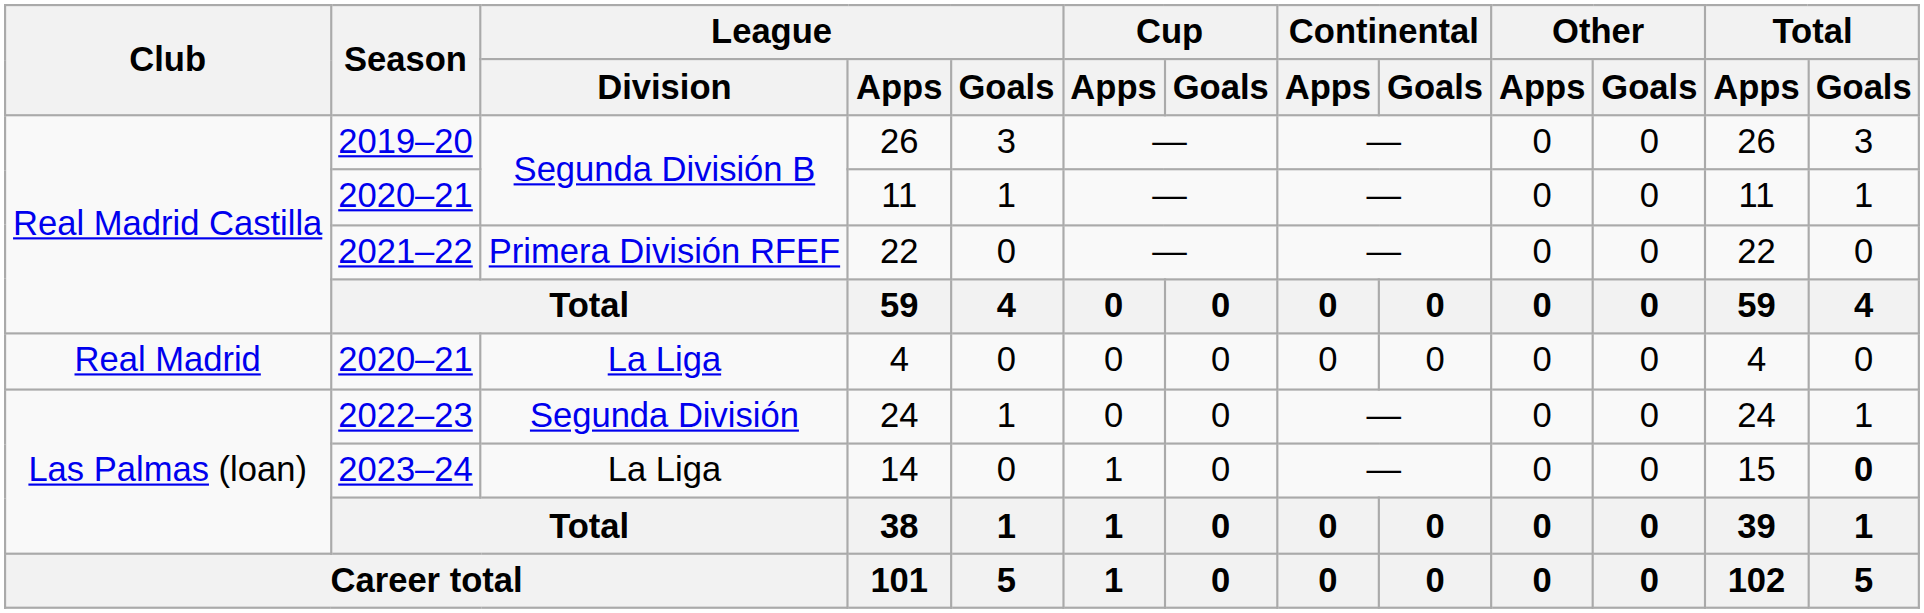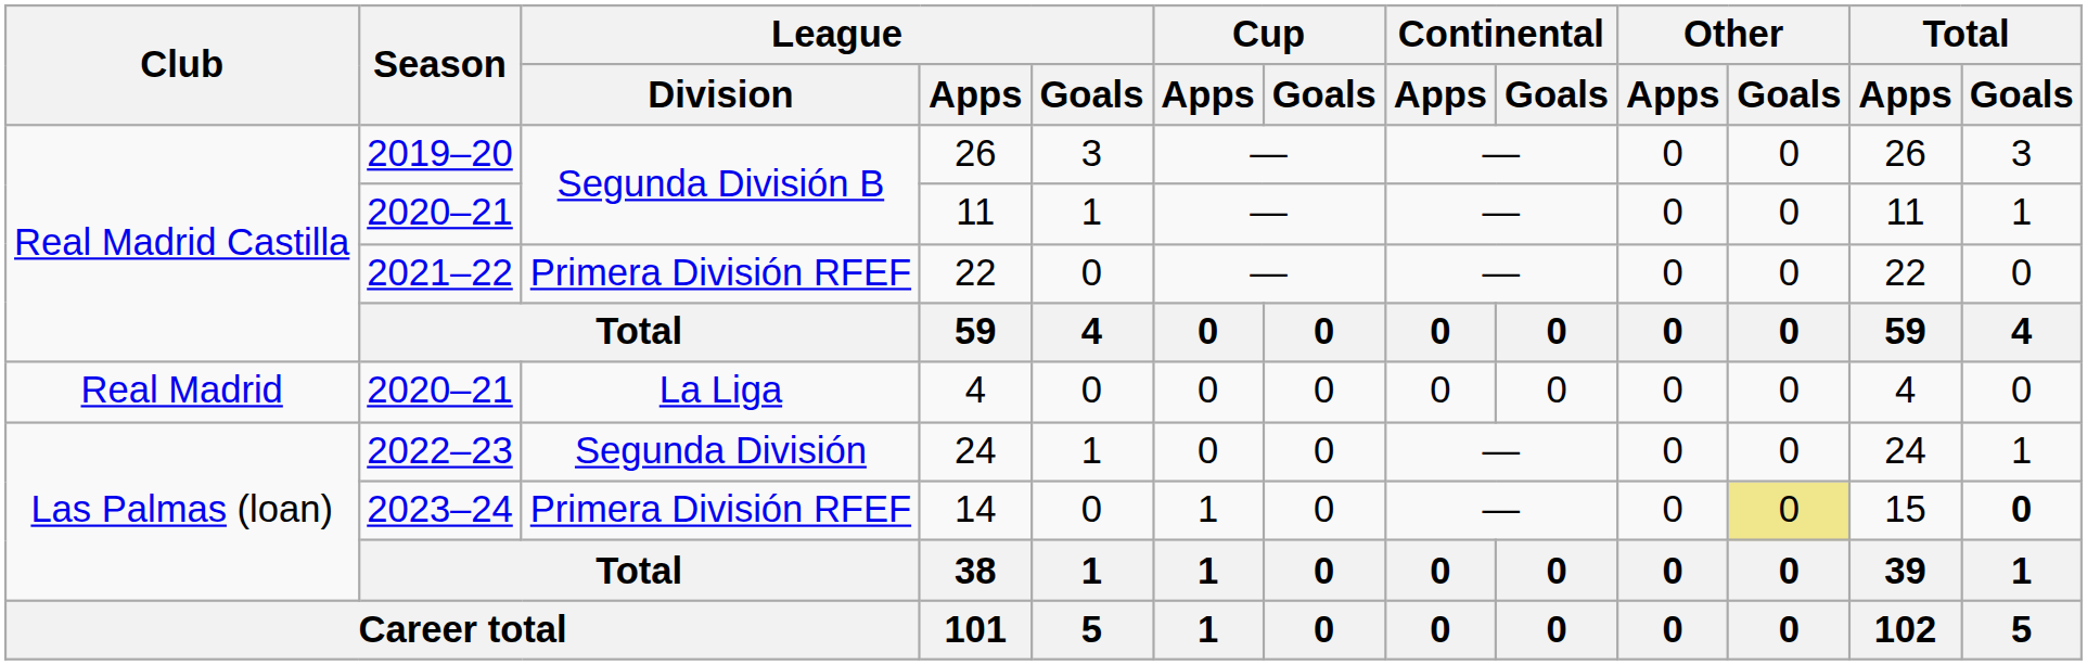14 | League / Division: La Liga -> Primera División RFEF
14 | Other / Goals: no background -> khaki background
